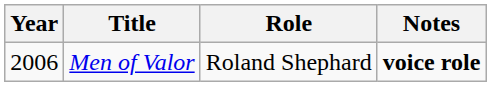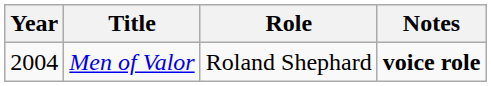Men of Valor | Year: 2006 -> 2004
